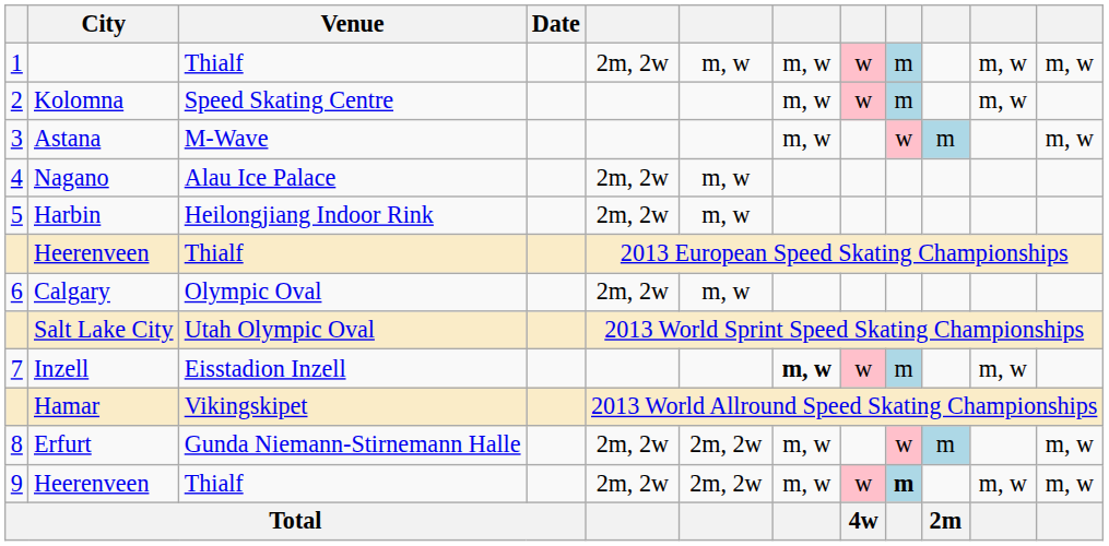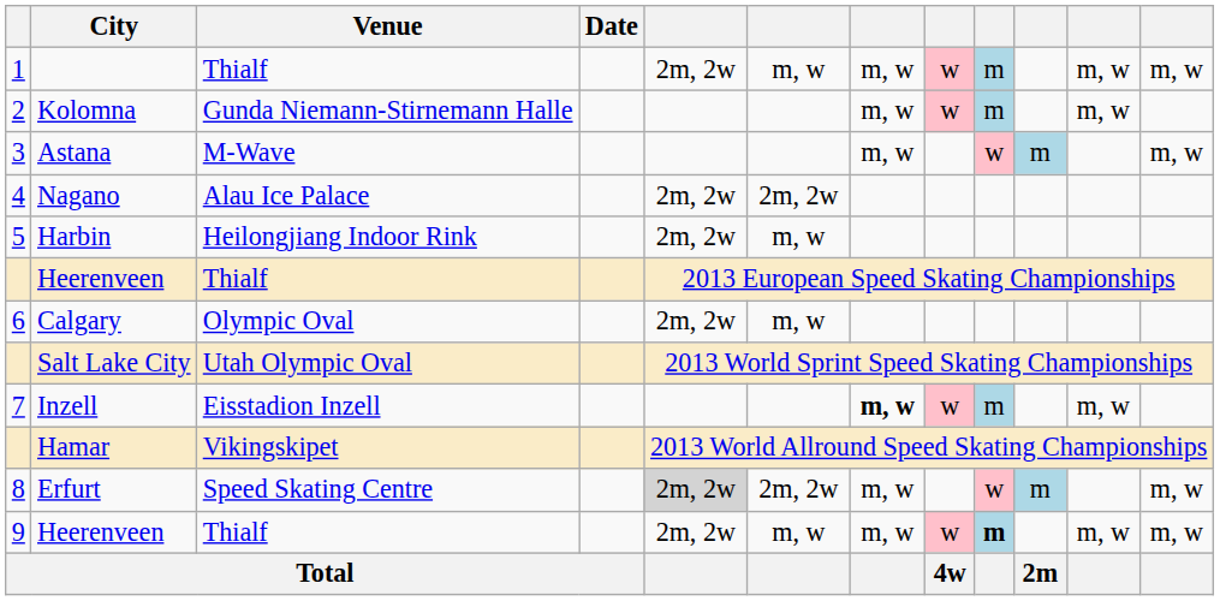Kolomna | Venue: Speed Skating Centre -> Gunda Niemann-Stirnemann Halle
Nagano | column 6: m, w -> 2m, 2w
Erfurt | Venue: Gunda Niemann-Stirnemann Halle -> Speed Skating Centre
Erfurt | column 5: no background -> lightgrey background
9 / Heerenveen | column 6: 2m, 2w -> m, w
